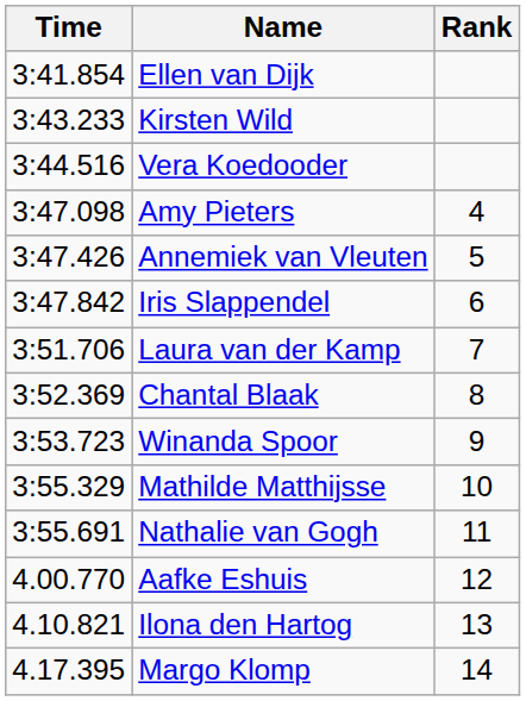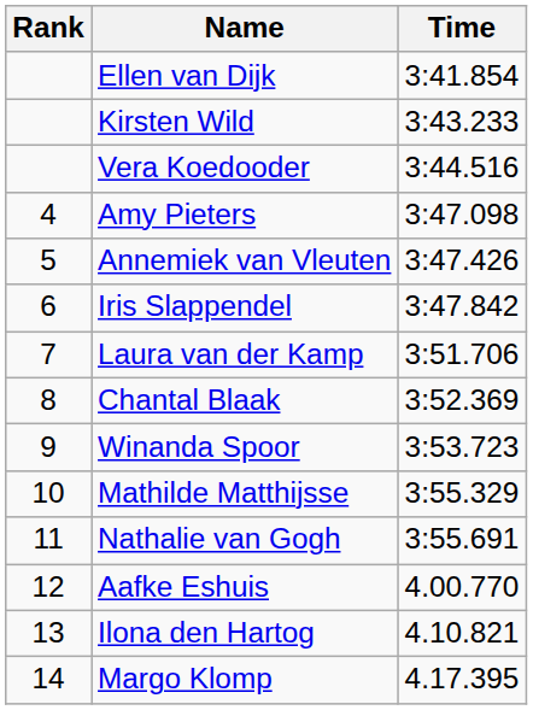columns swapped: Rank <-> Time
